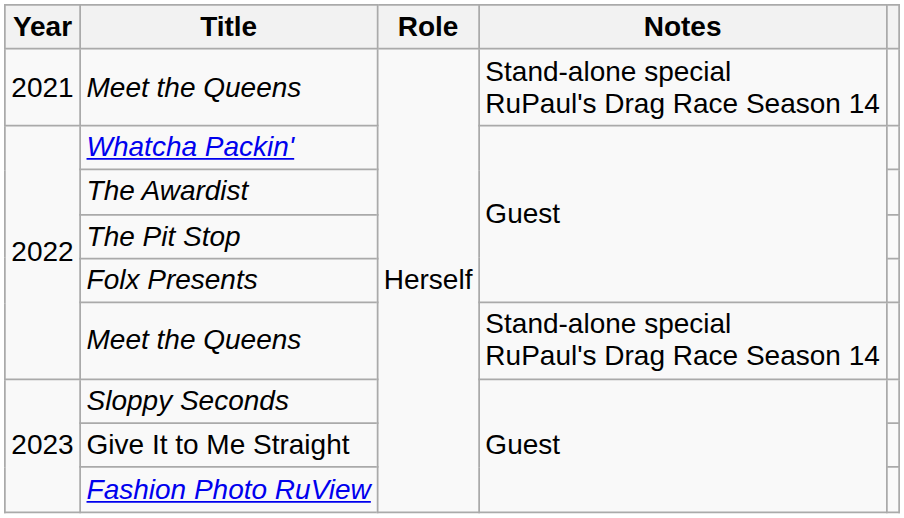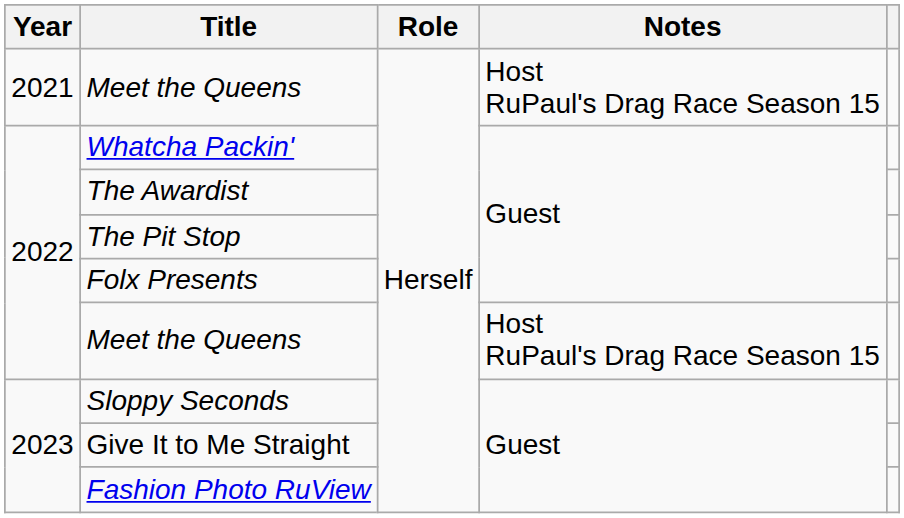2021 / Meet the Queens | Notes: Stand-alone special RuPaul's Drag Race Season 14 -> Host RuPaul's Drag Race Season 15
2022 / Meet the Queens | Notes: Stand-alone special RuPaul's Drag Race Season 14 -> Host RuPaul's Drag Race Season 15
